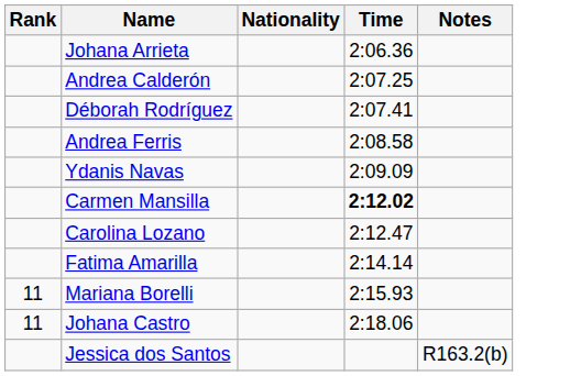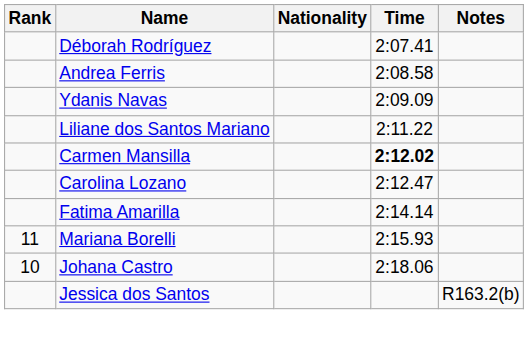- row: Johana Arrieta | 2:06.36
- row: Andrea Calderón | 2:07.25
+ row: Liliane dos Santos Mariano | 2:11.22
Johana Castro | Rank: 11 -> 10
